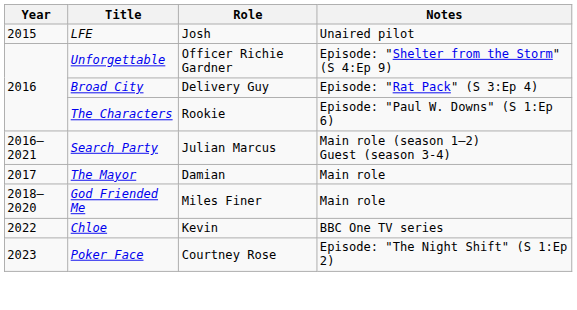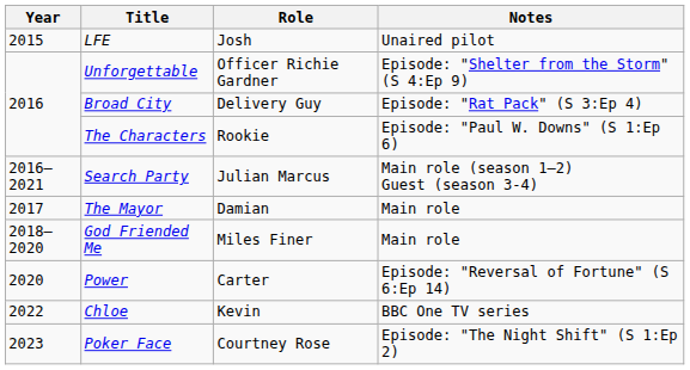+ row: 2020 | Power | Carter | Episode: "Reversal of Fortune" (S 6:Ep 14)
